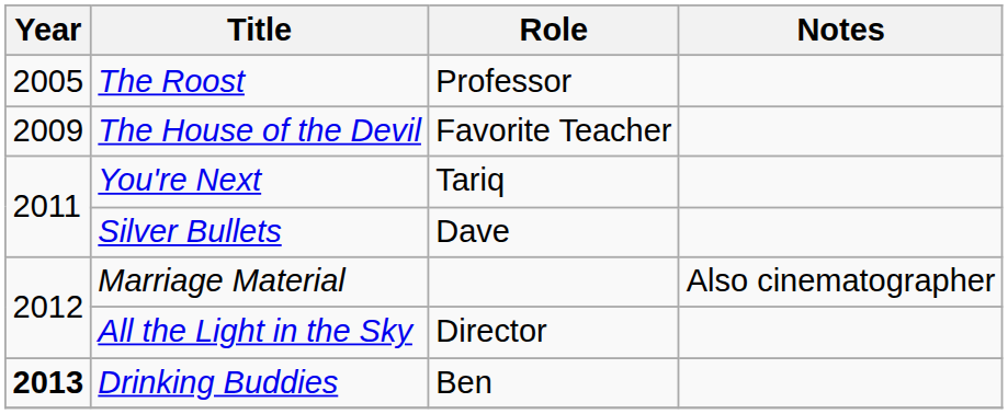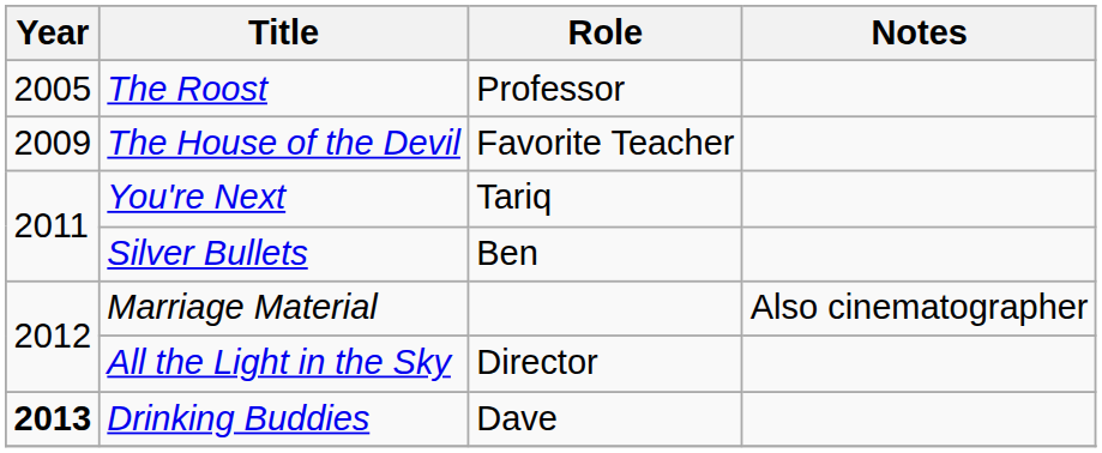Silver Bullets | Role: Dave -> Ben
Drinking Buddies | Role: Ben -> Dave
